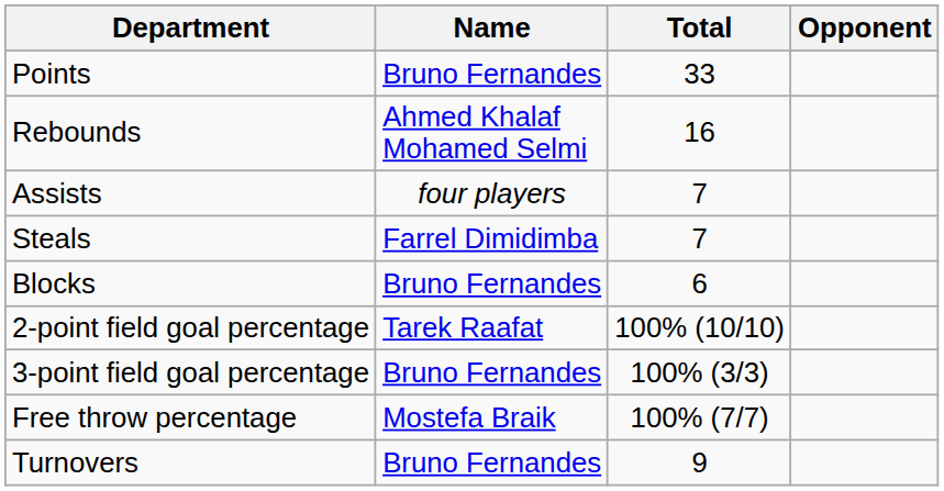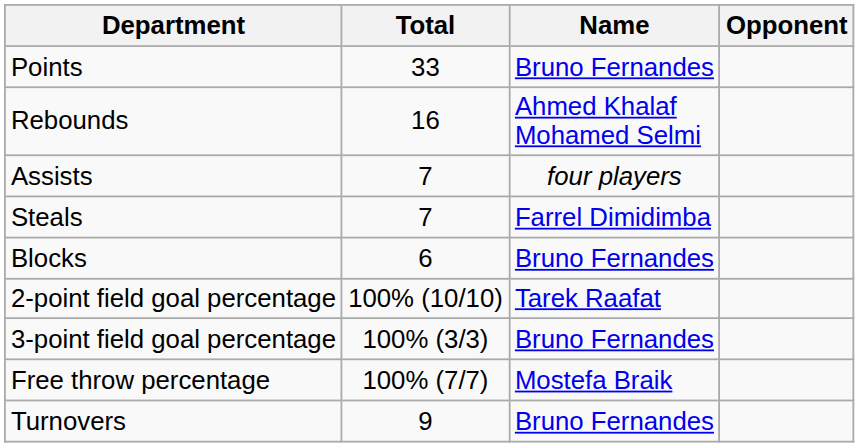columns swapped: Name <-> Total
